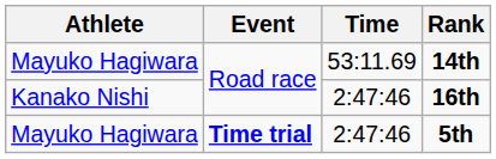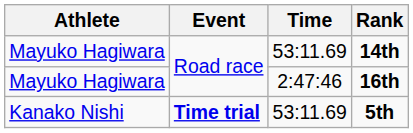16th | Athlete: Kanako Nishi -> Mayuko Hagiwara
5th | Athlete: Mayuko Hagiwara -> Kanako Nishi
5th | Time: 2:47:46 -> 53:11.69
